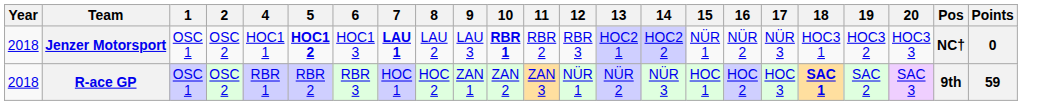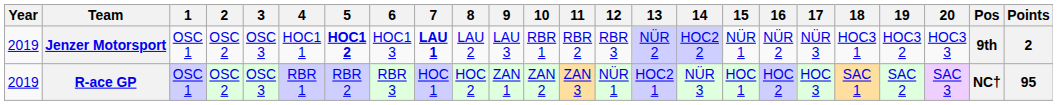+ column: 3 | OSC 3 | OSC 3
Jenzer Motorsport | Year: 2018 -> 2019
Jenzer Motorsport | 10: bold -> normal
Jenzer Motorsport | 13: HOC2 1 -> NÜR 2
Jenzer Motorsport | Pos: NC† -> 9th
Jenzer Motorsport | Points: 0 -> 2
R-ace GP | Year: 2018 -> 2019
R-ace GP | 13: NÜR 2 -> HOC2 1
R-ace GP | 18: bold -> normal
R-ace GP | Pos: 9th -> NC†
R-ace GP | Points: 59 -> 95
